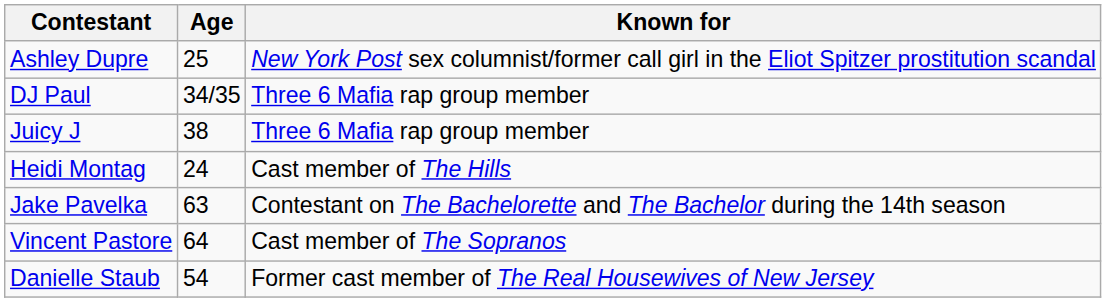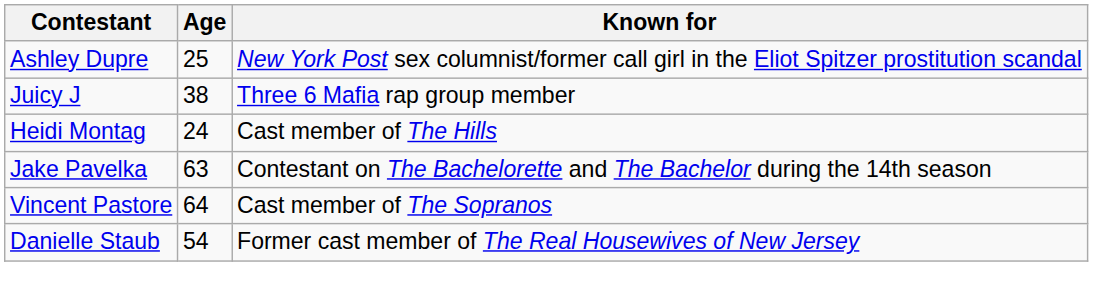- row: DJ Paul | 34/35 | Three 6 Mafia rap group member
